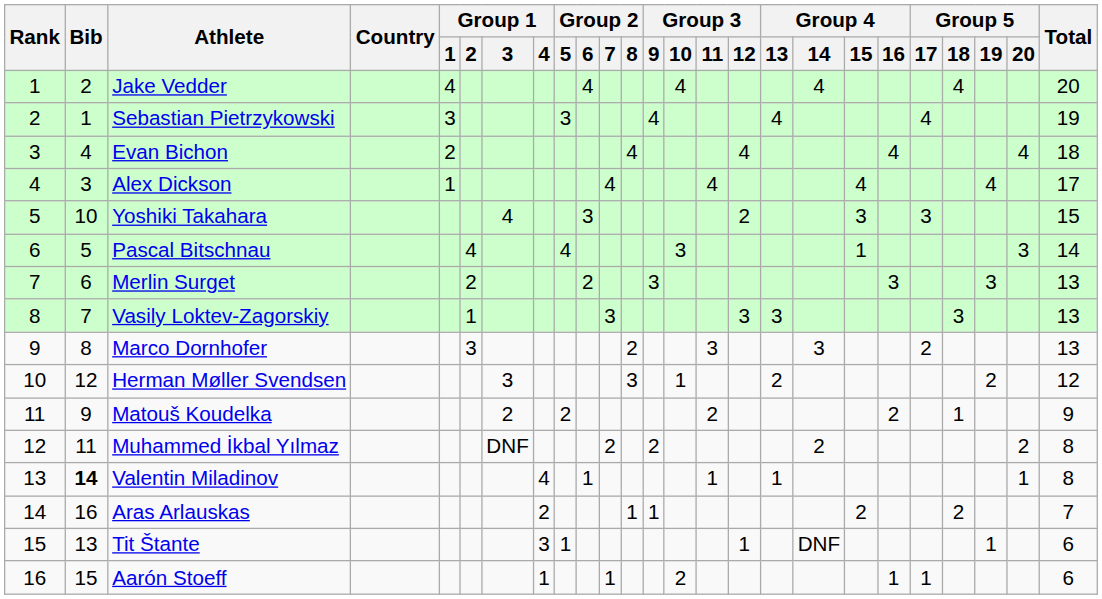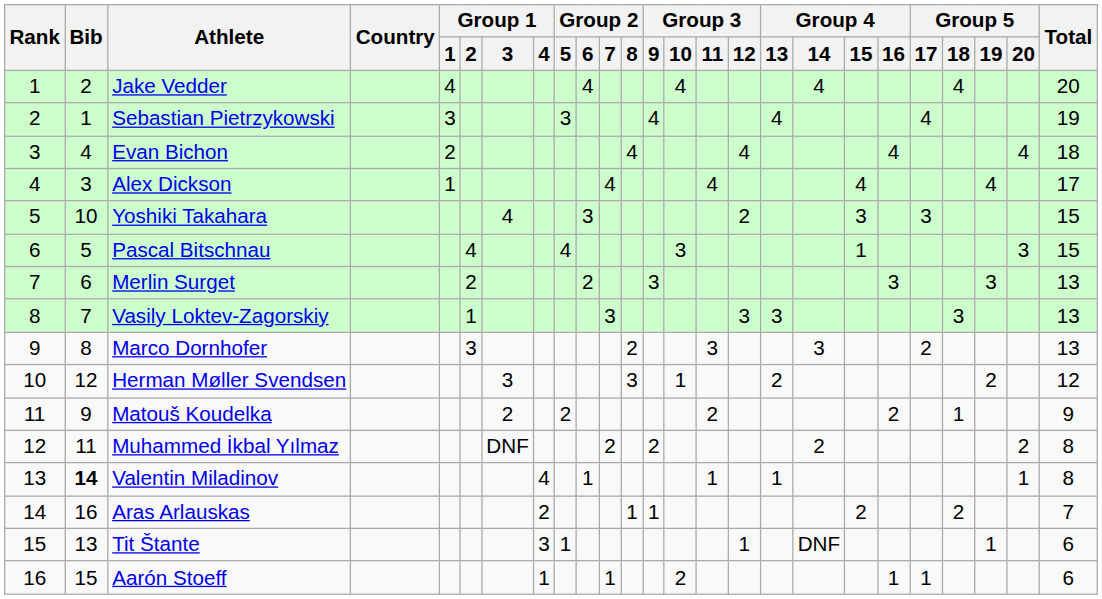Pascal Bitschnau | Total: 14 -> 15
